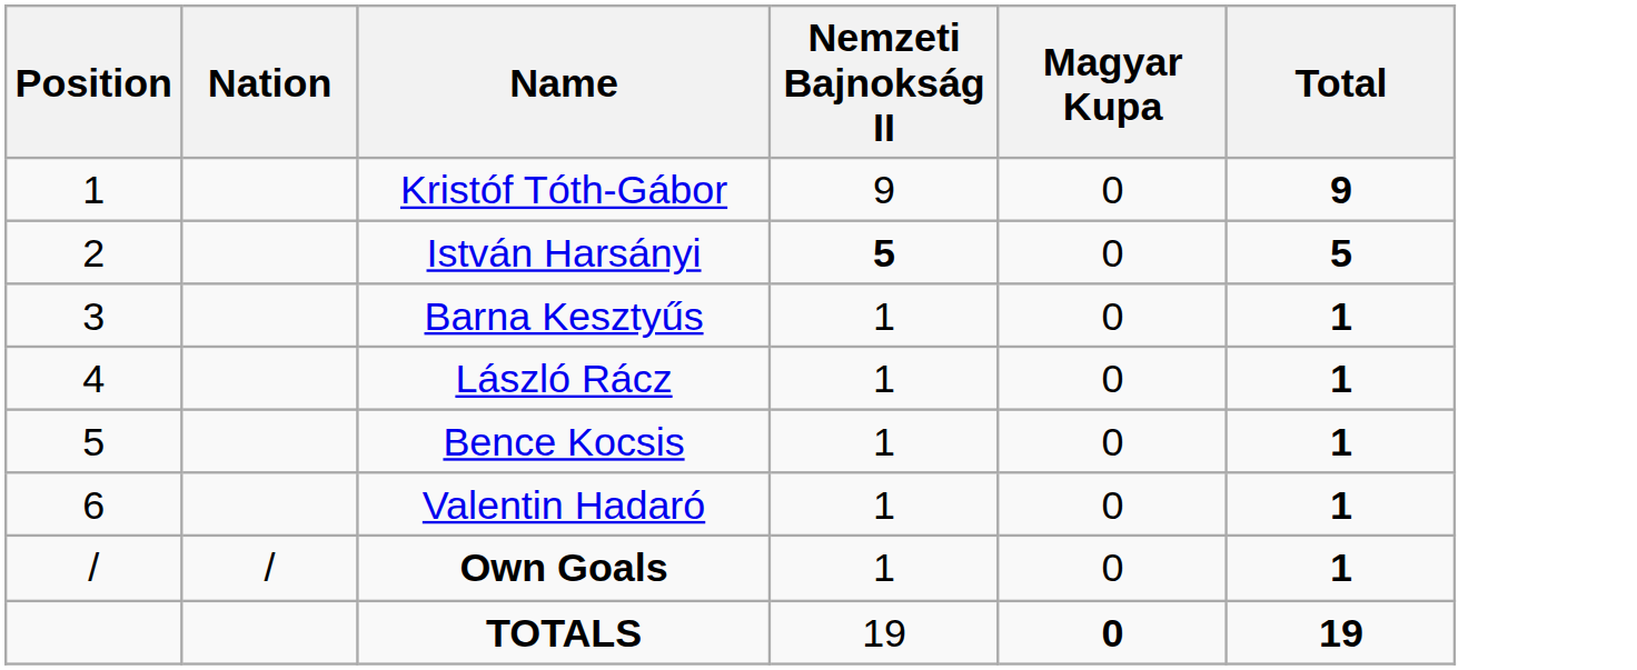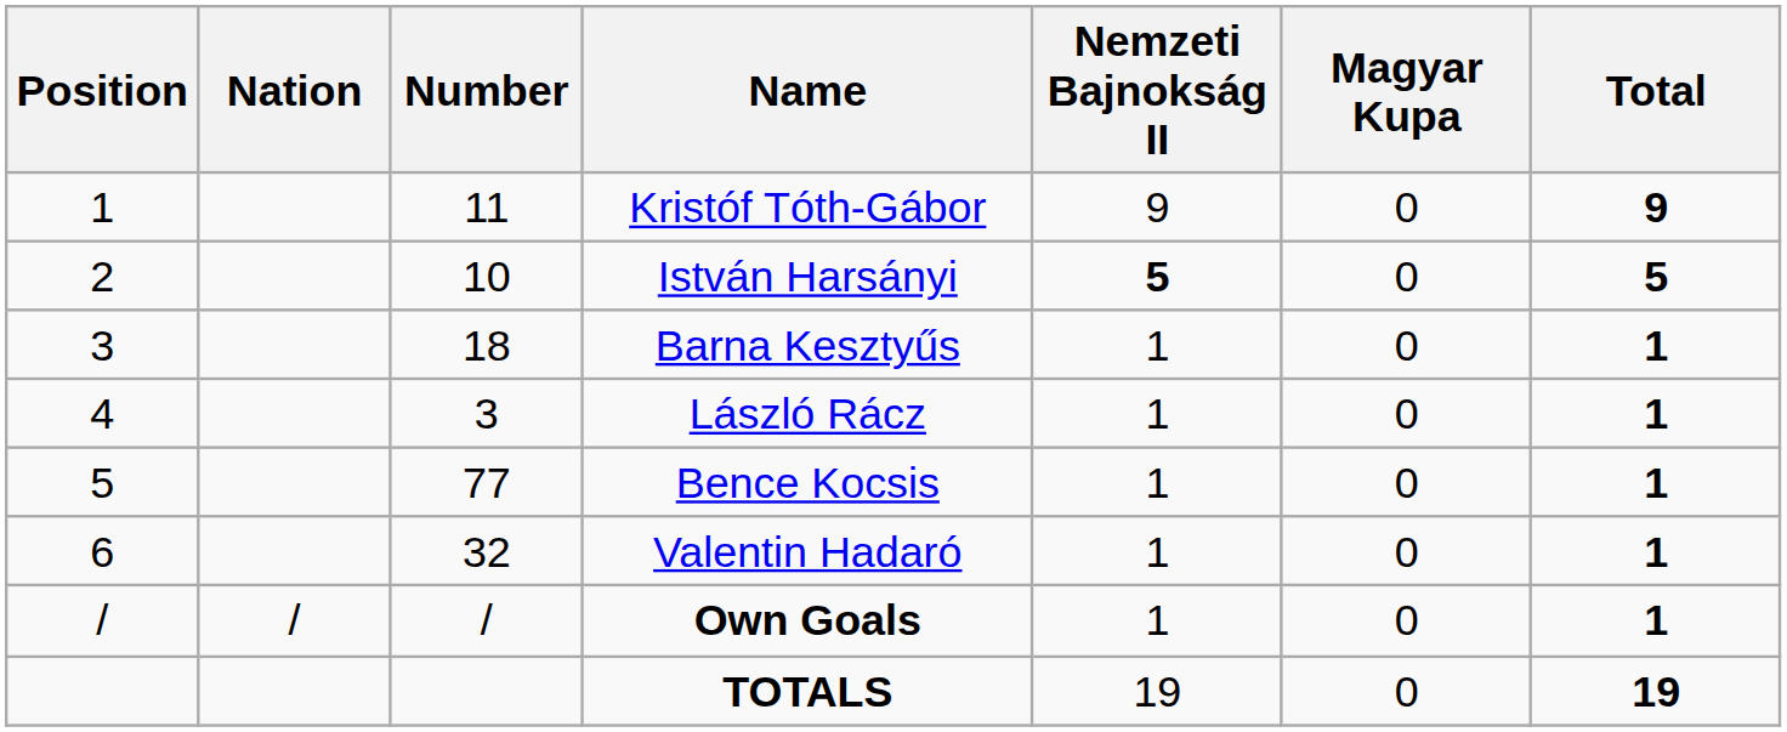+ column: Number | 11 | 10 | 18 | 3 | 77 | 32 | /
TOTALS | Magyar Kupa: bold -> normal
